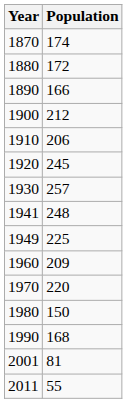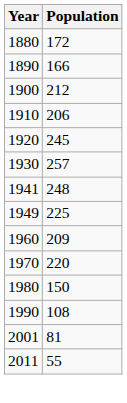- row: 1870 | 174
1990 | Population: 168 -> 108
